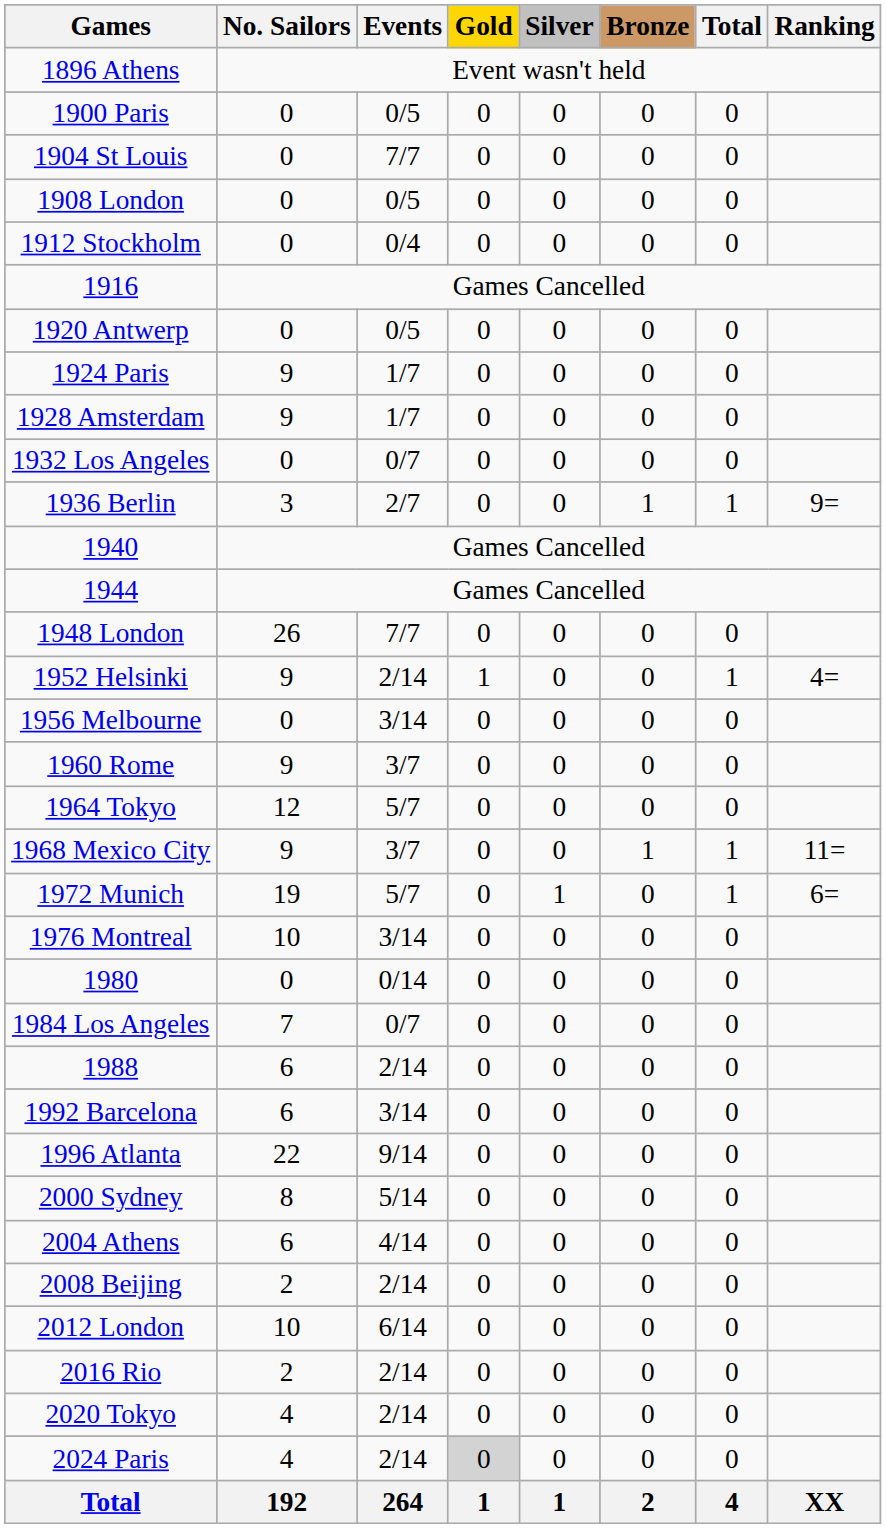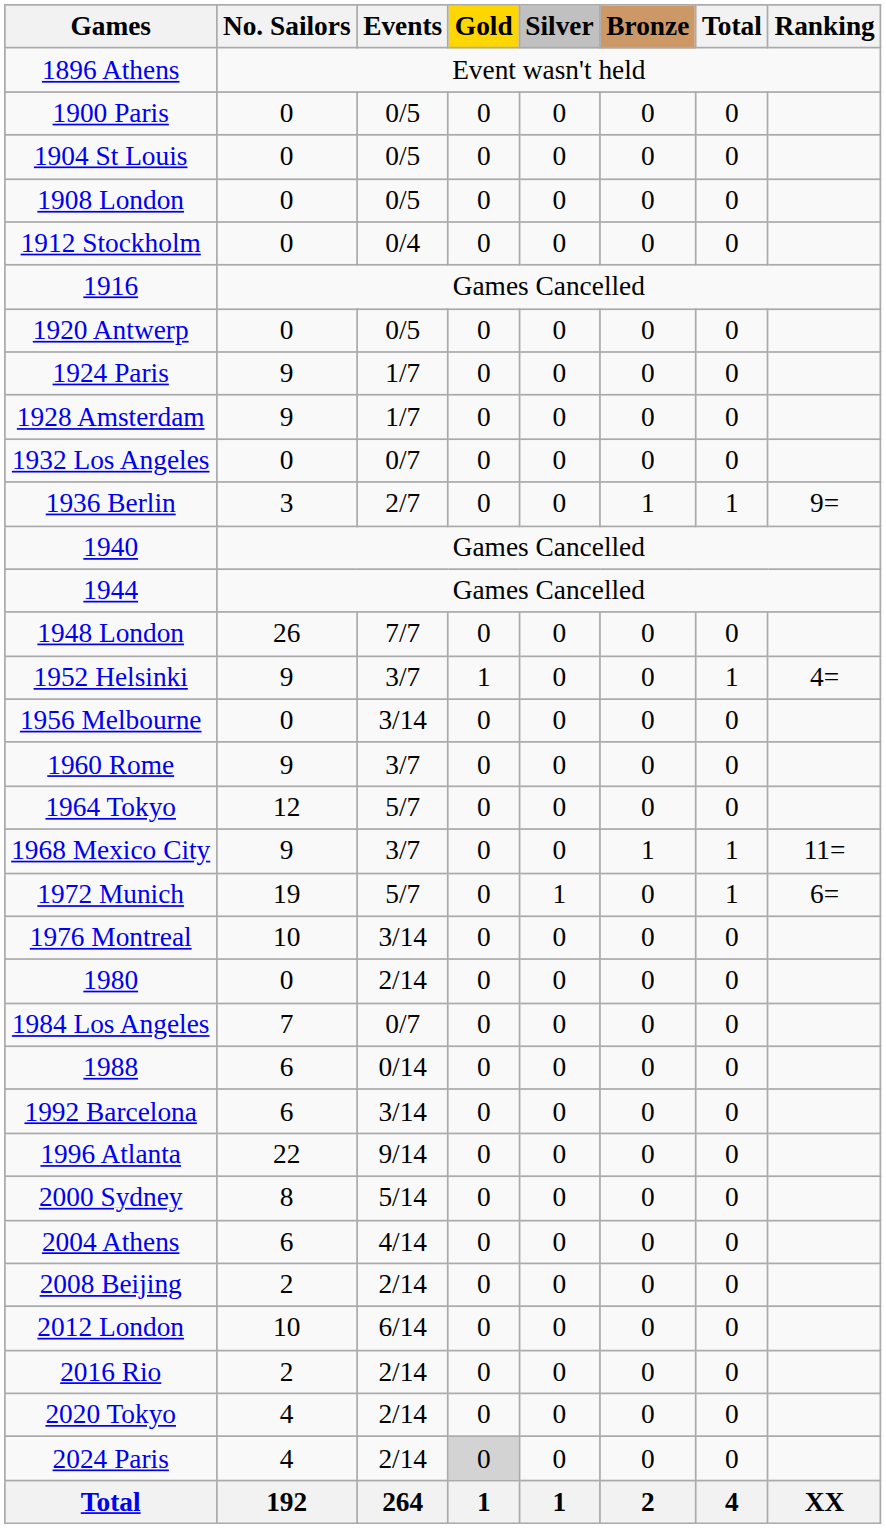1904 St Louis | Events: 7/7 -> 0/5
1952 Helsinki | Events: 2/14 -> 3/7
1980 | Events: 0/14 -> 2/14
1988 | Events: 2/14 -> 0/14
